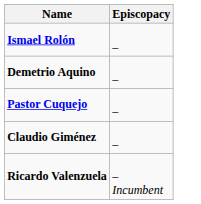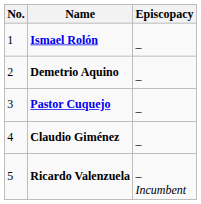+ column: No. | 1 | 2 | 3 | 4 | 5
